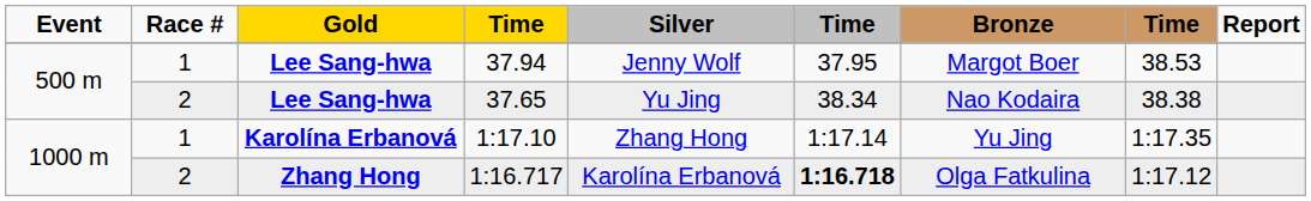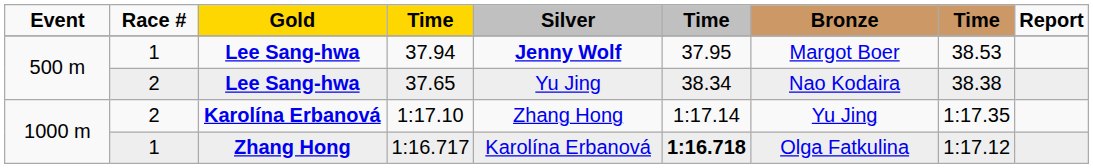37.94 | Silver: normal -> bold
1:17.10 | Race #: 1 -> 2
1:16.717 | Race #: 2 -> 1
